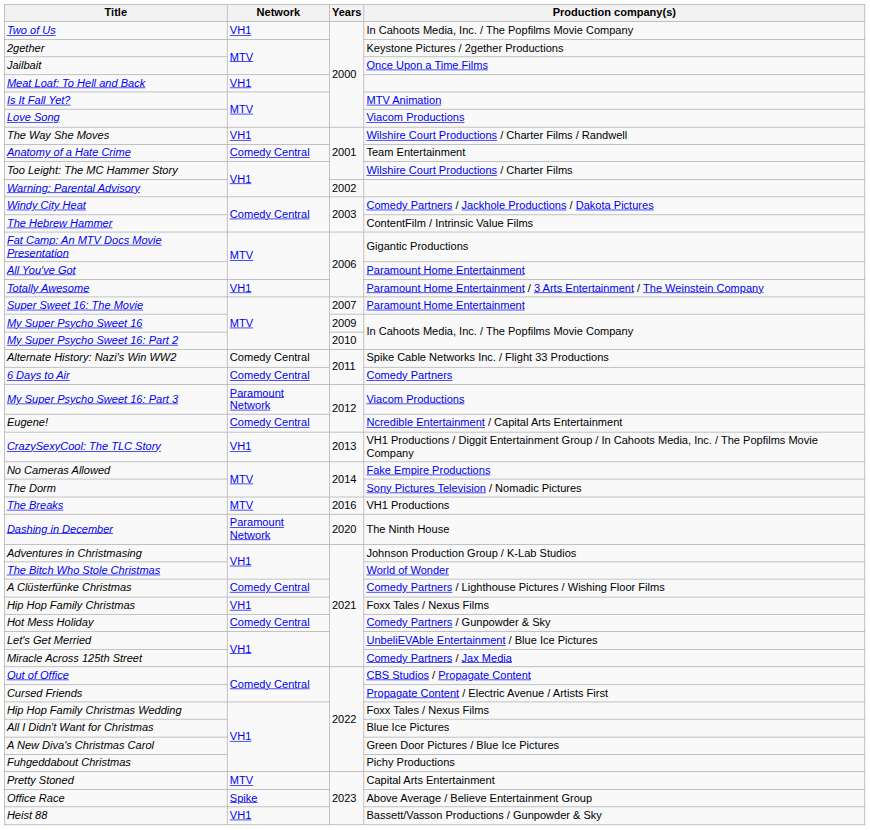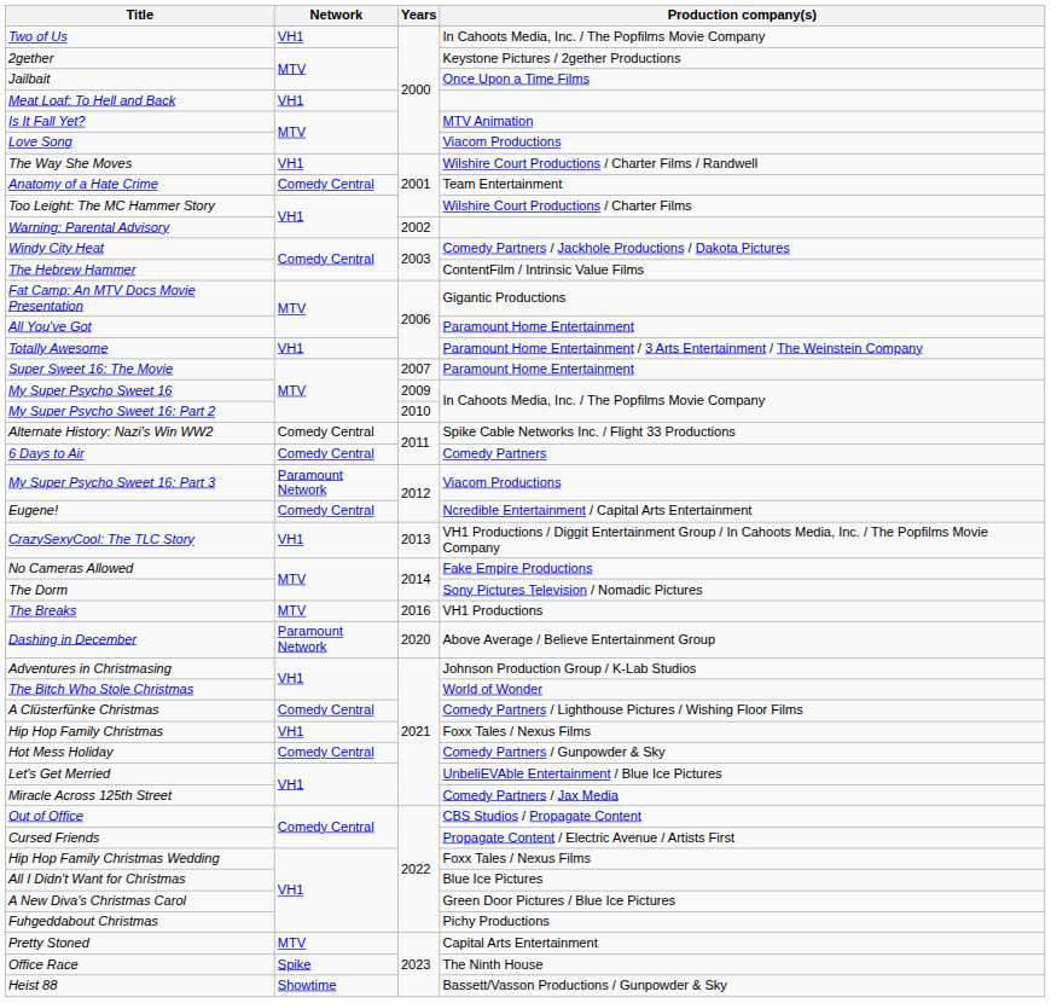Dashing in December | Production company(s): The Ninth House -> Above Average / Believe Entertainment Group
Office Race | Production company(s): Above Average / Believe Entertainment Group -> The Ninth House
Heist 88 | Network: VH1 -> Showtime
